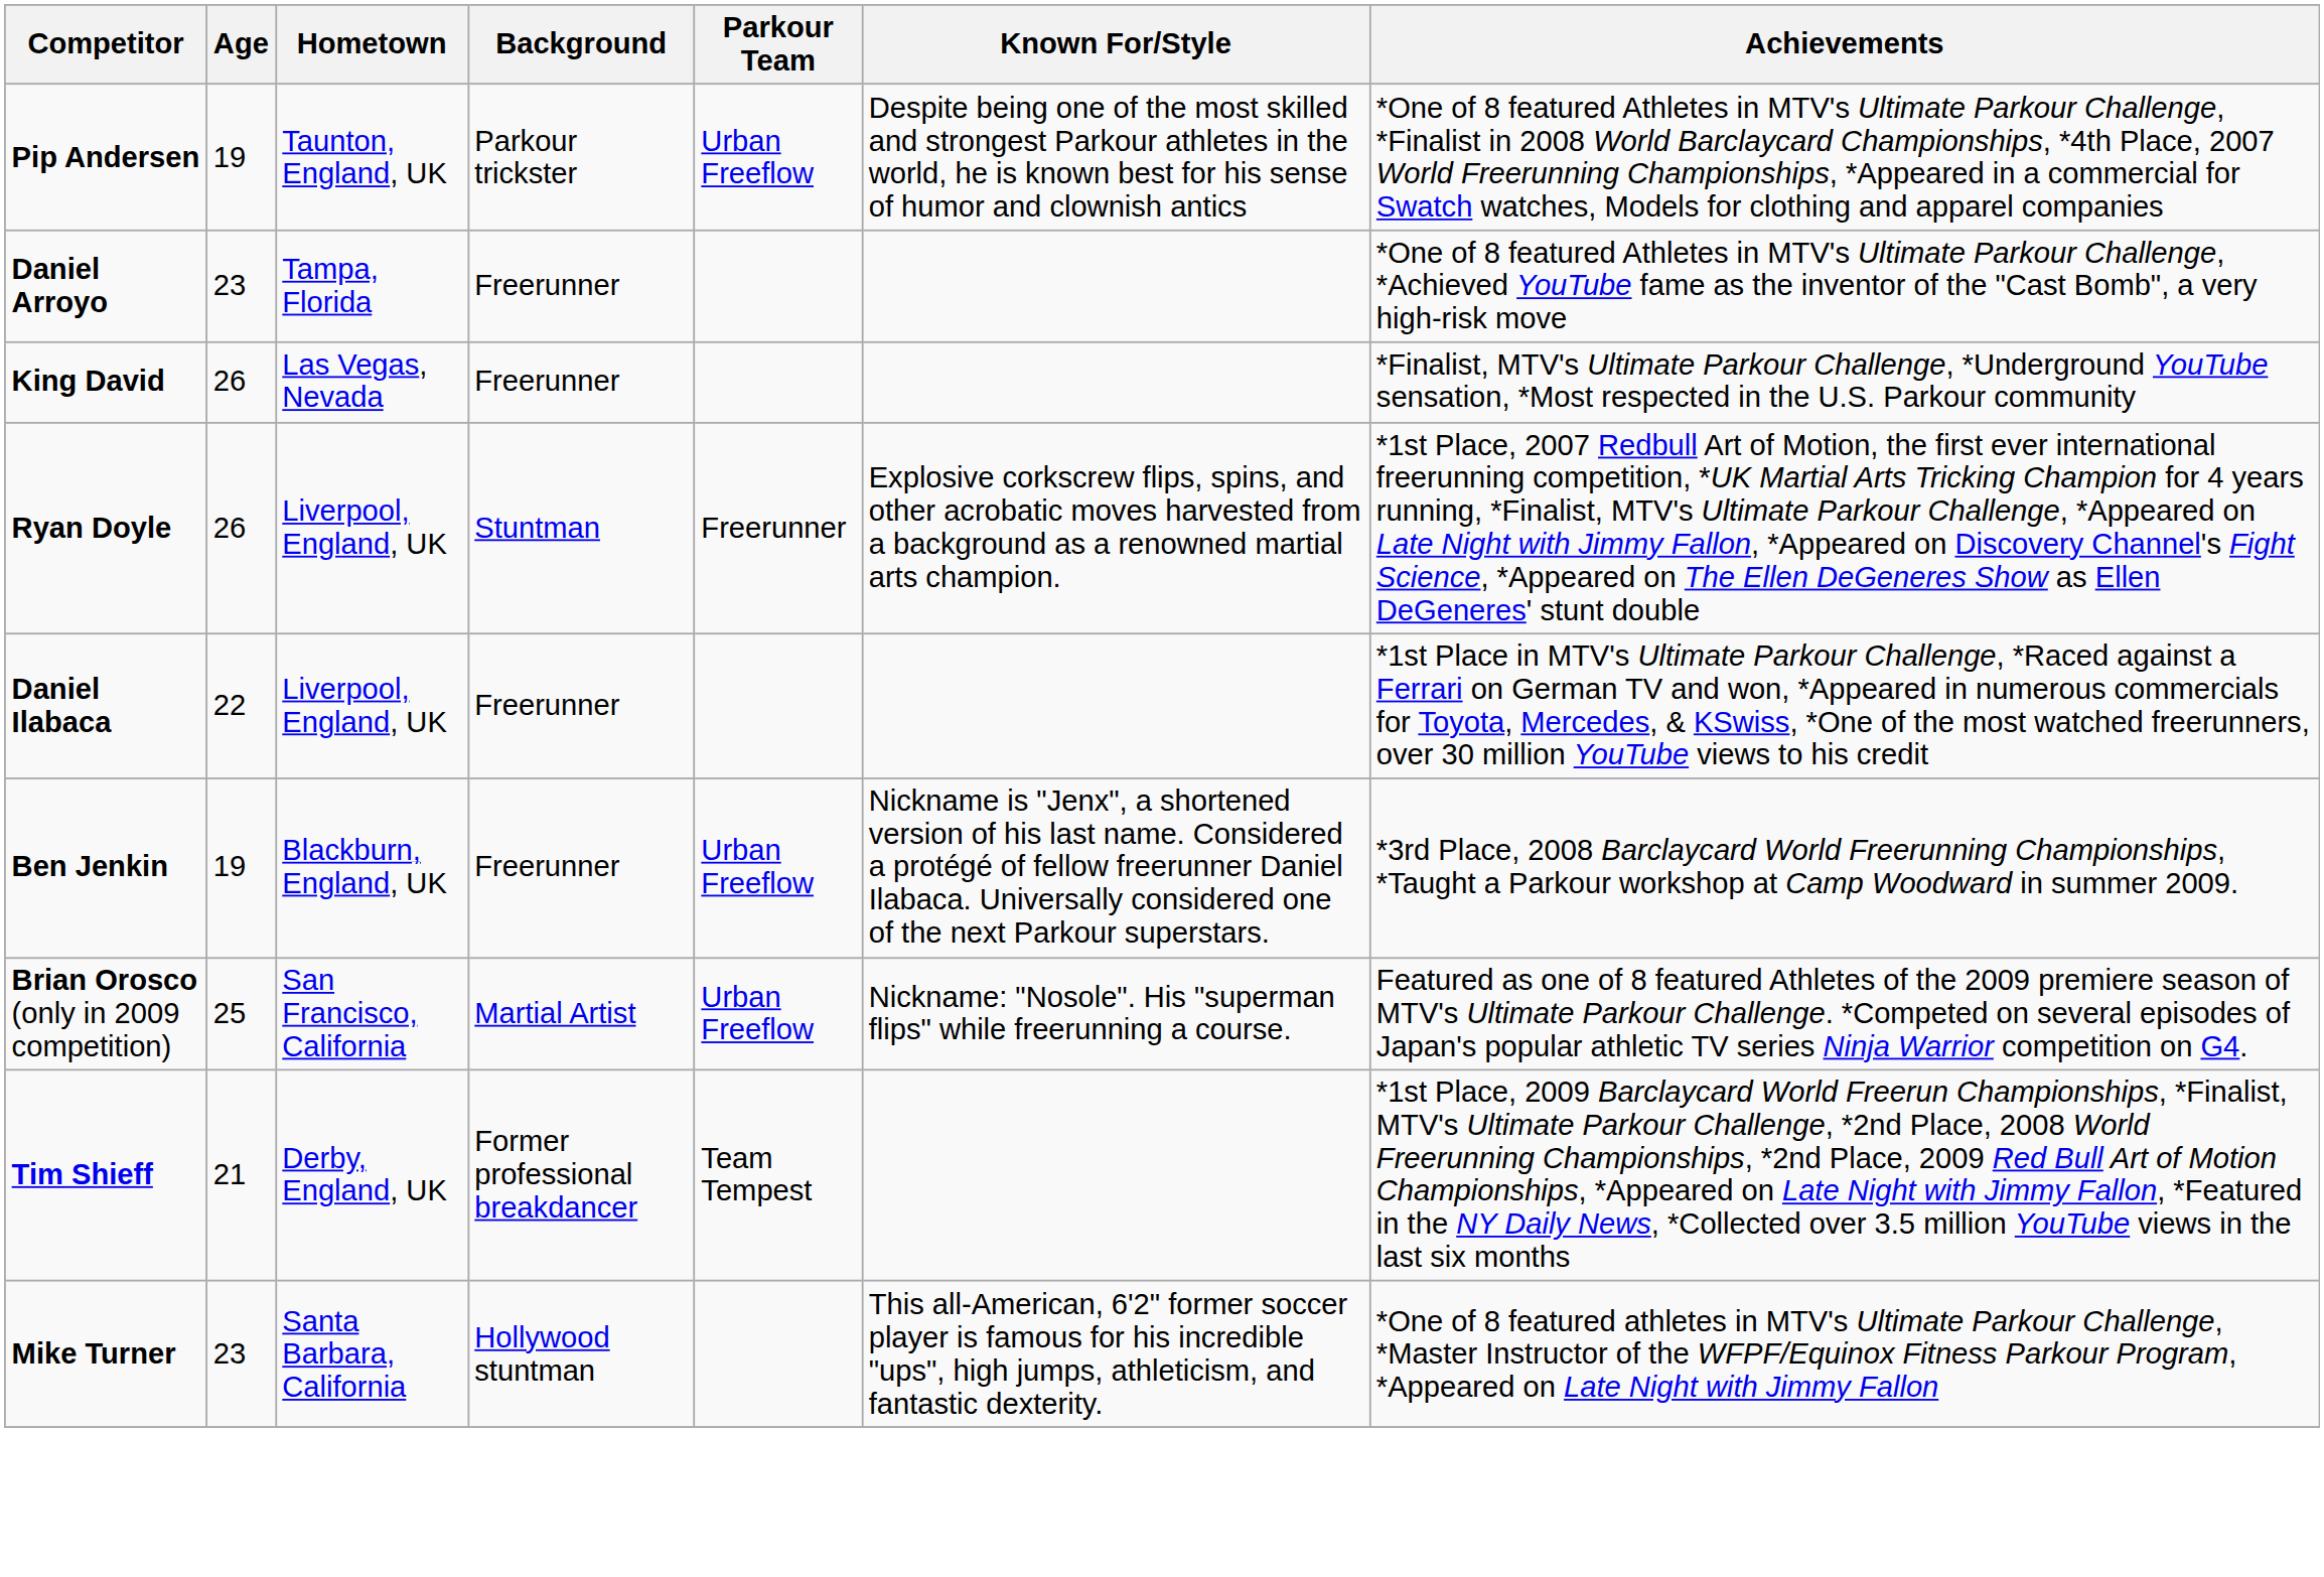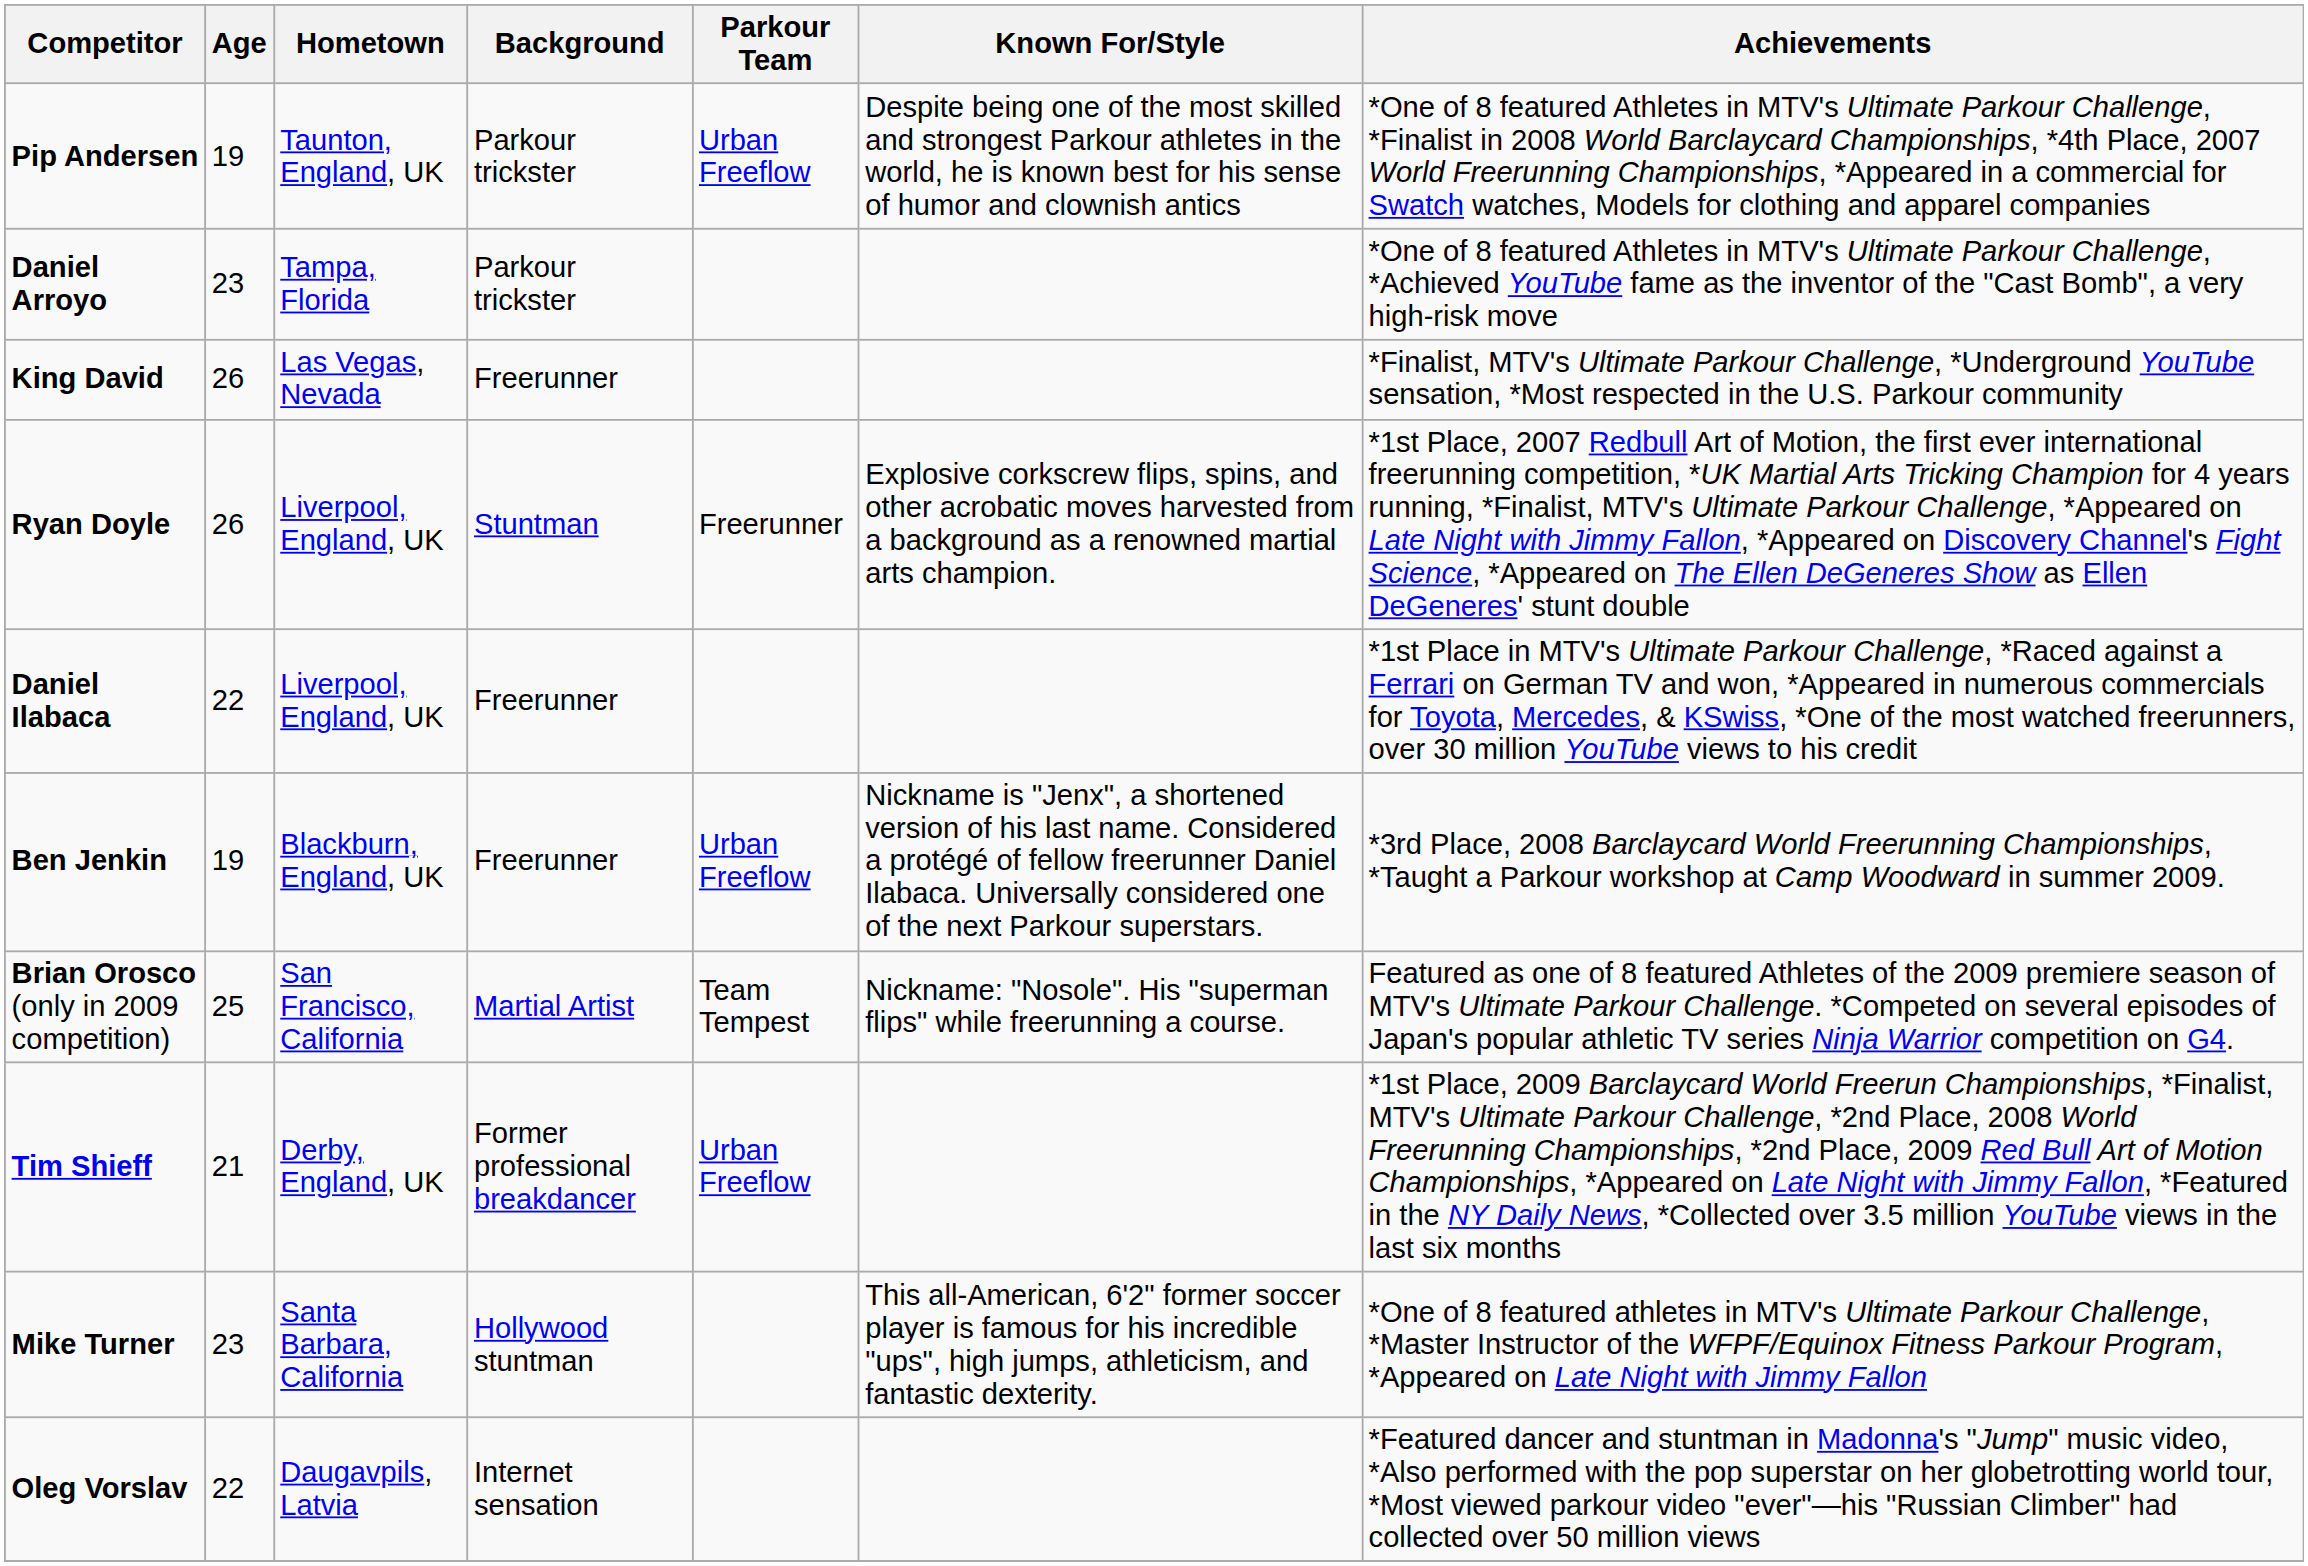Daniel Arroyo | Background: Freerunner -> Parkour trickster
Brian Orosco (only in 2009 competition) | Parkour Team: Urban Freeflow -> Team Tempest
Tim Shieff | Parkour Team: Team Tempest -> Urban Freeflow
+ row: Oleg Vorslav | 22 | Daugavpils, Latvia | Internet sensation | *Featured dancer and stuntman in Madonna's "Jump" music video, *Also performed with the pop superstar on her globetrotting world tour, *Most viewed parkour video "ever"—his "Russian Climber" had collected over 50 million views
